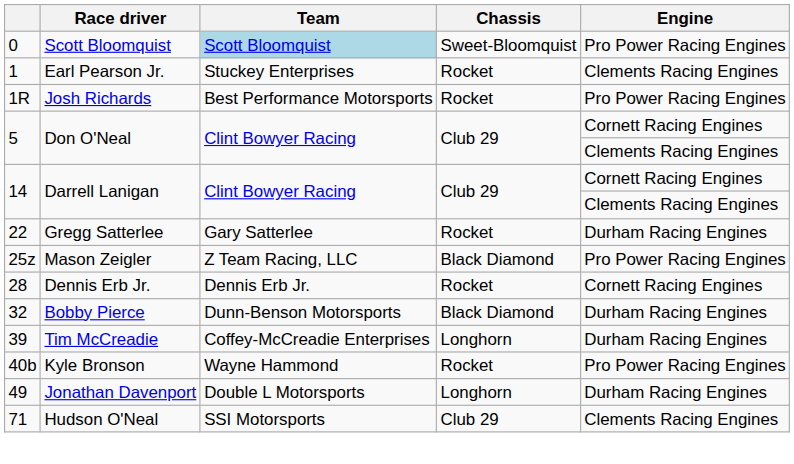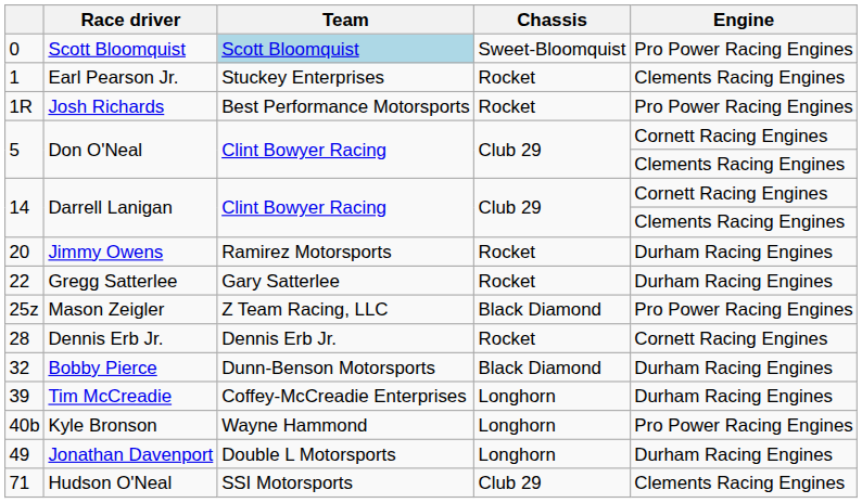+ row: 20 | Jimmy Owens | Ramirez Motorsports | Rocket | Durham Racing Engines
40b | Chassis: Rocket -> Longhorn
